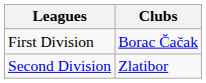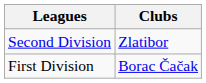rows swapped: First Division <-> Second Division
